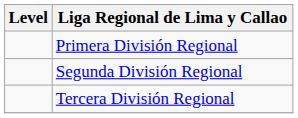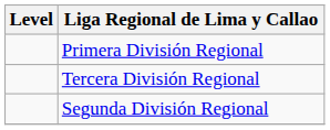rows swapped: Segunda División Regional <-> Tercera División Regional
